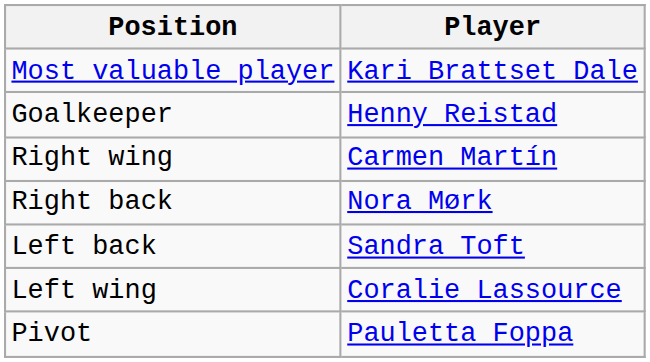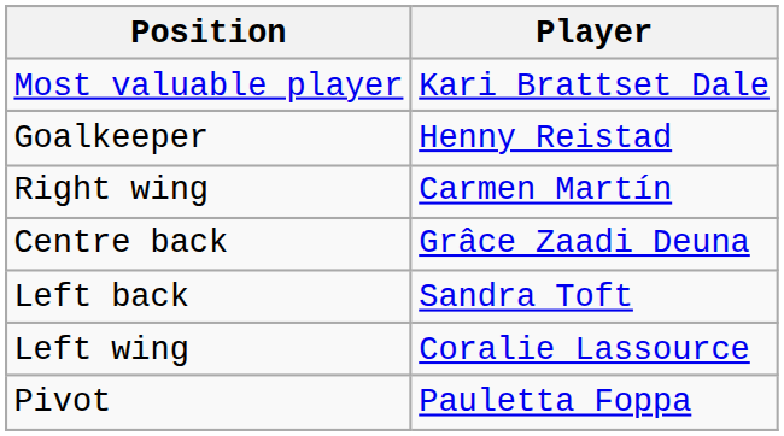- row: Right back | Nora Mørk
+ row: Centre back | Grâce Zaadi Deuna
